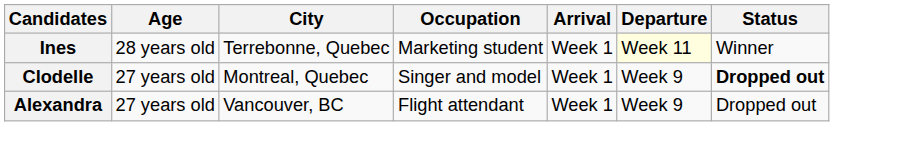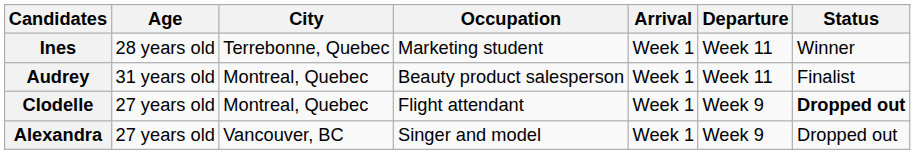Ines | Departure: lightyellow background -> no background
+ row: Audrey | 31 years old | Montreal, Quebec | Beauty product salesperson | Week 1 | Week 11 | Finalist
Clodelle | Occupation: Singer and model -> Flight attendant
Alexandra | Occupation: Flight attendant -> Singer and model
